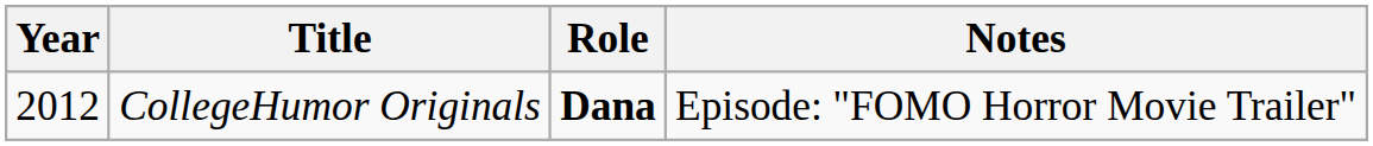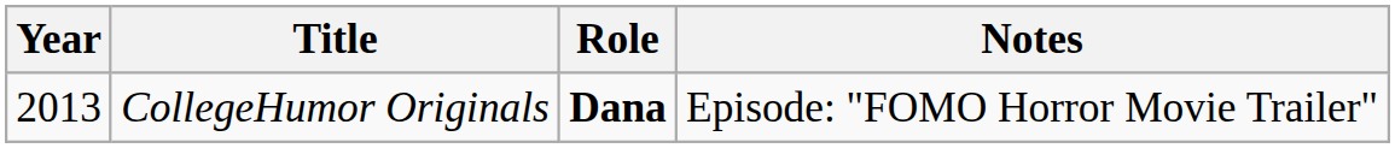CollegeHumor Originals | Year: 2012 -> 2013
